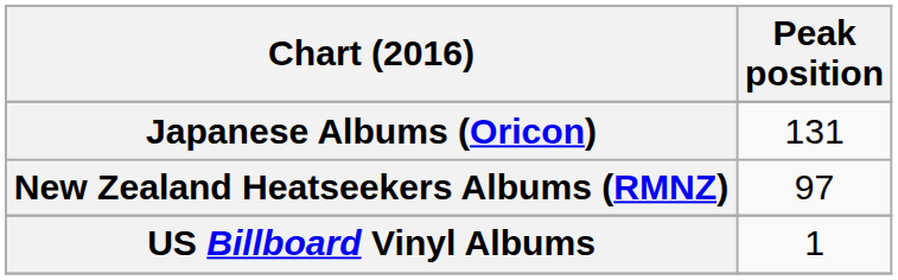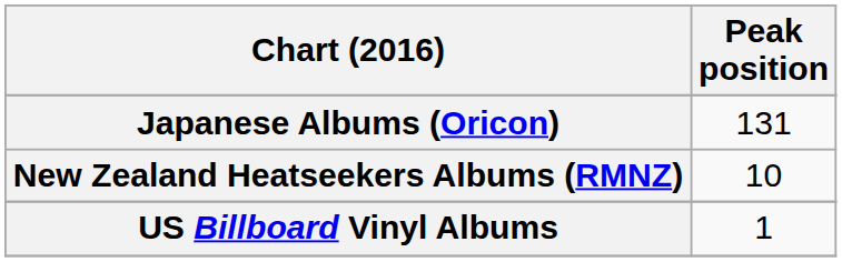New Zealand Heatseekers Albums (RMNZ) | Peak position: 97 -> 10
